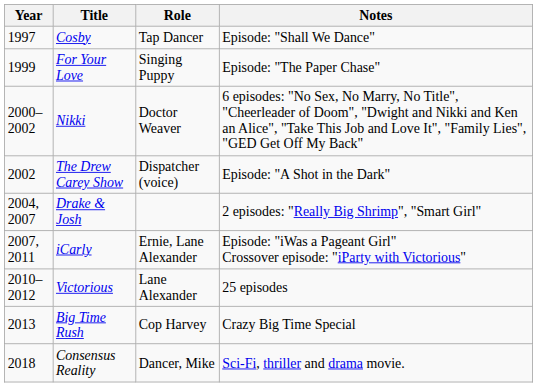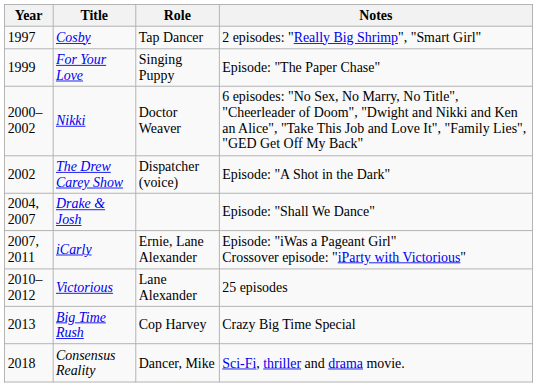Cosby | Notes: Episode: "Shall We Dance" -> 2 episodes: "Really Big Shrimp", "Smart Girl"
Drake & Josh | Notes: 2 episodes: "Really Big Shrimp", "Smart Girl" -> Episode: "Shall We Dance"
